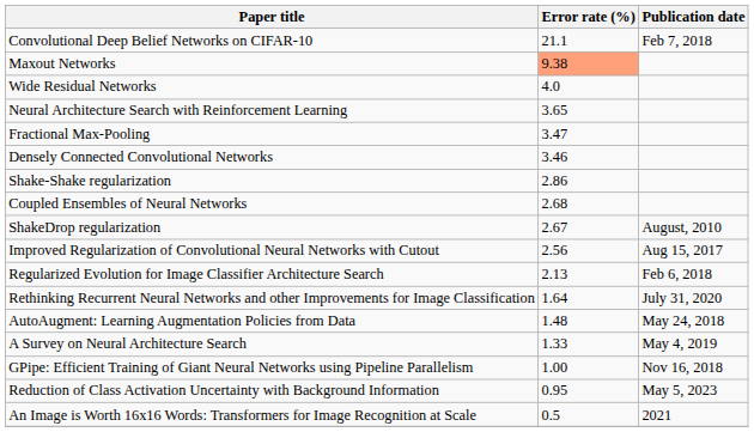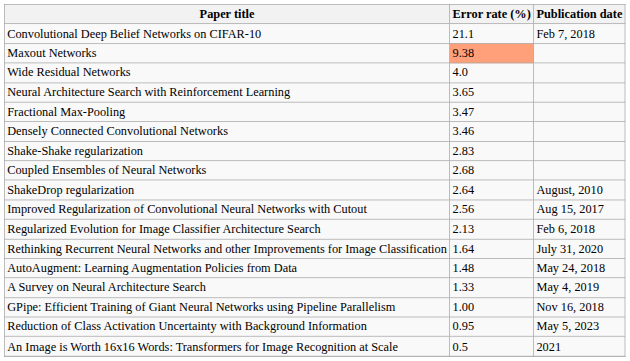Shake-Shake regularization | Error rate (%): 2.86 -> 2.83
ShakeDrop regularization | Error rate (%): 2.67 -> 2.64
